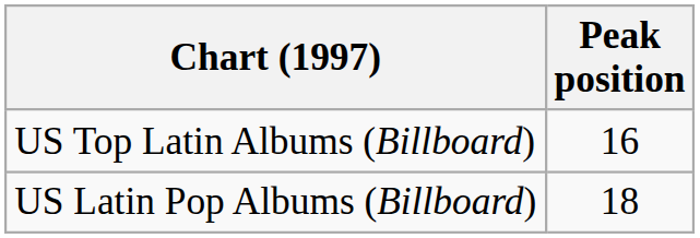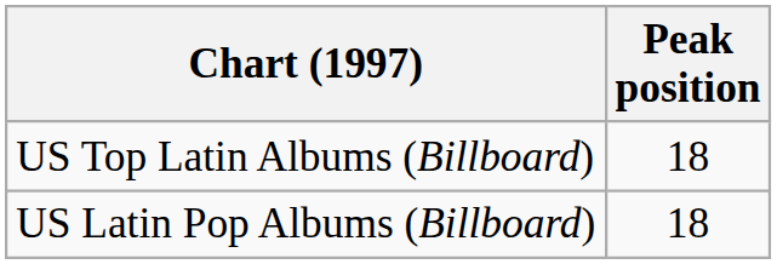US Top Latin Albums (Billboard) | Peak position: 16 -> 18
